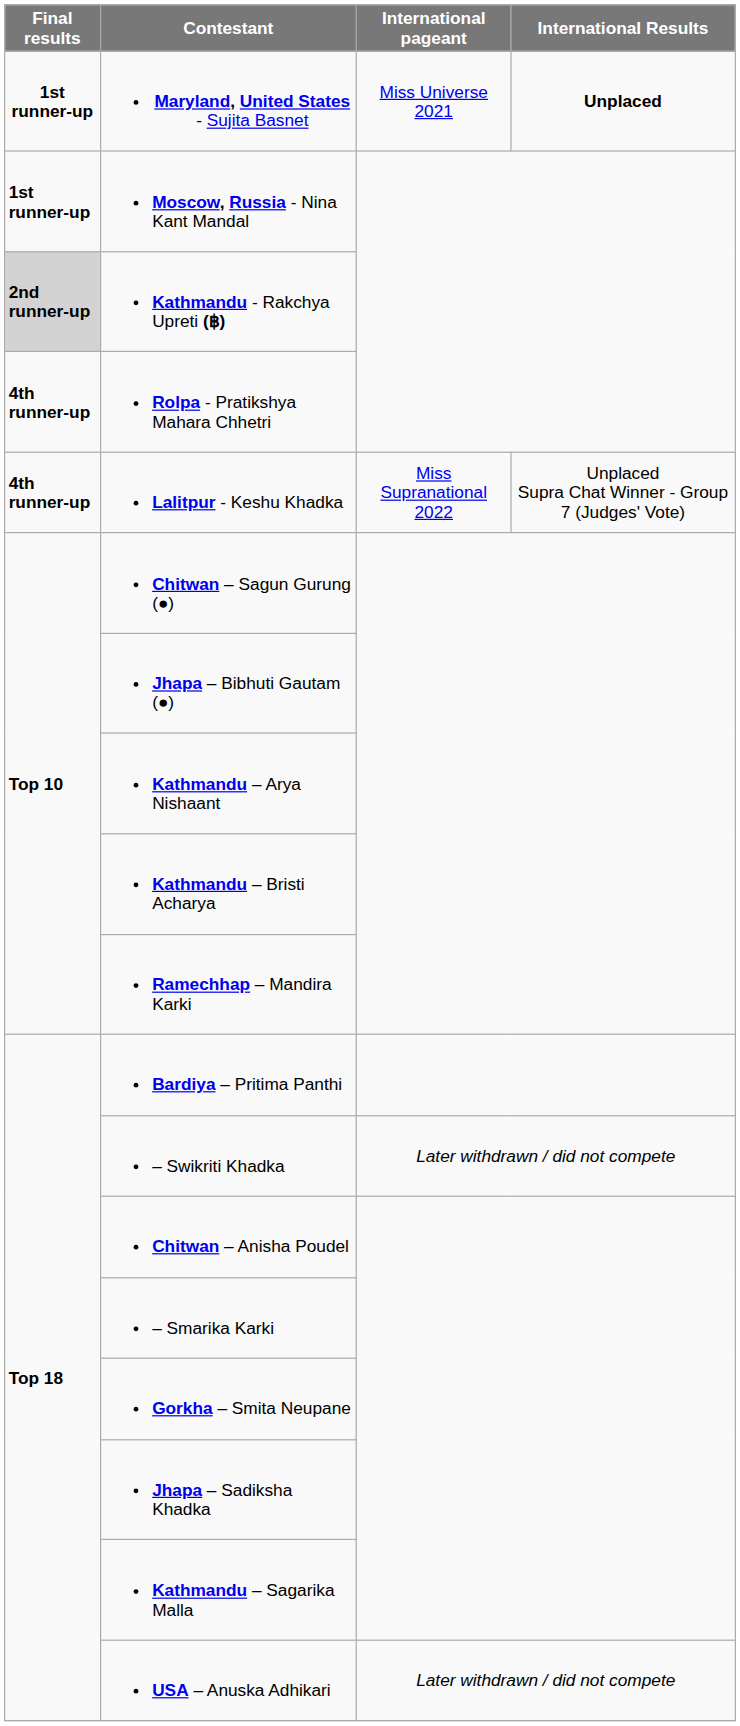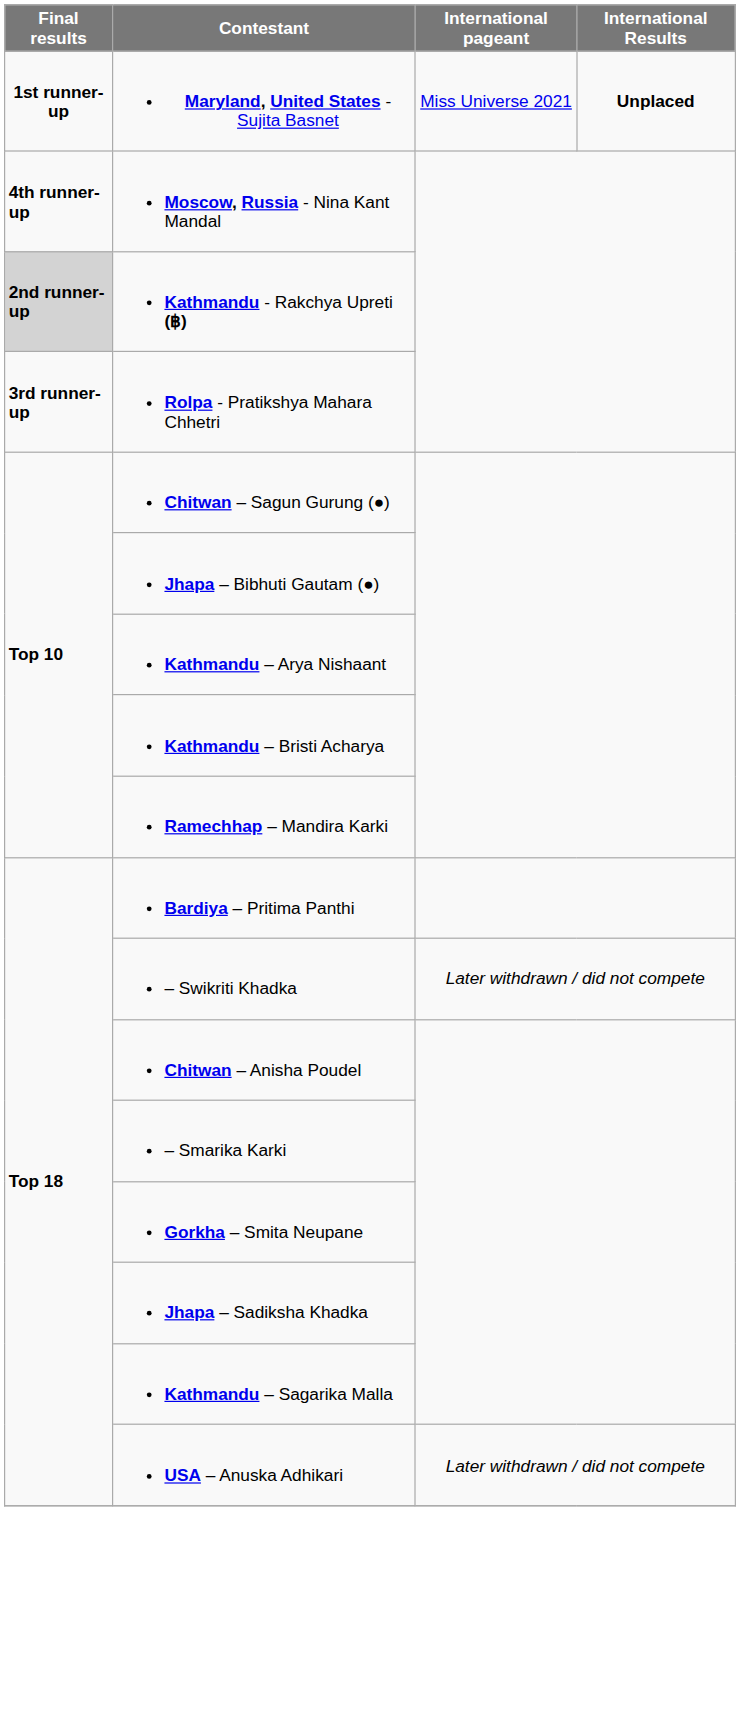Moscow, Russia - Nina Kant Mandal | Final results: 1st runner-up -> 4th runner-up
Rolpa - Pratikshya Mahara Chhetri | Final results: 4th runner-up -> 3rd runner-up
- row: 4th runner-up | Lalitpur - Keshu Khadka | Miss Supranational 2022 | Unplaced Supra Chat Winner - Group 7 (Judges' Vote)
